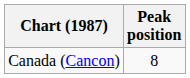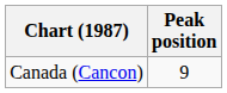Canada (Cancon) | Peak position: 8 -> 9
